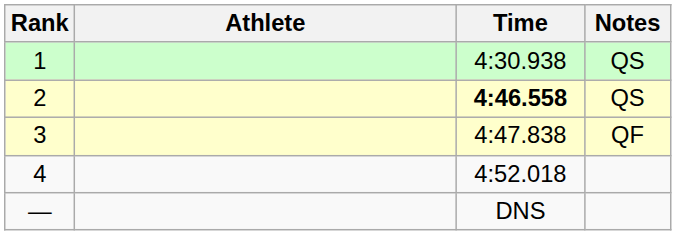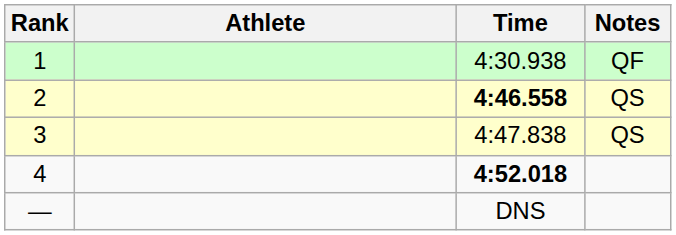1 | Notes: QS -> QF
3 | Notes: QF -> QS
4 | Time: normal -> bold
